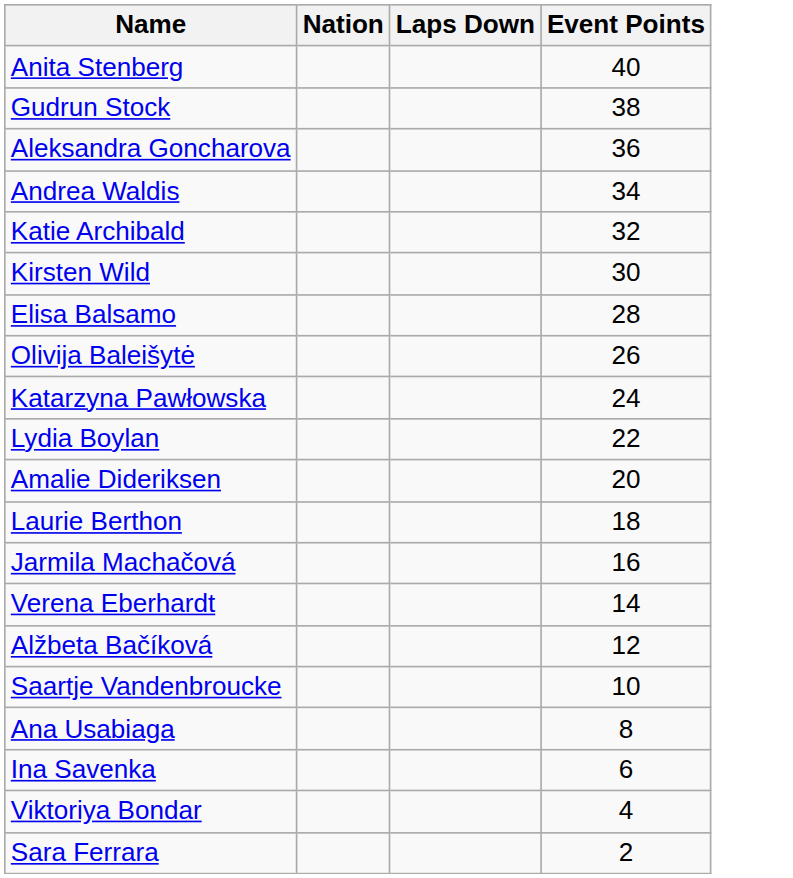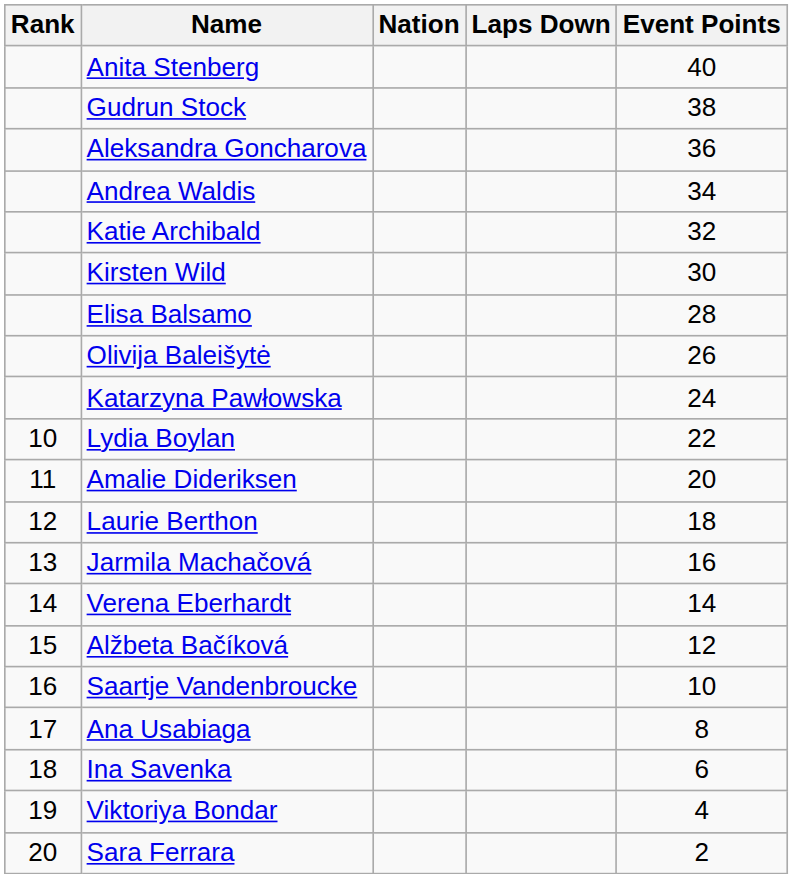+ column: Rank | 10 | 11 | 12 | 13 | 14 | 15 | 16 | 17 | 18 | 19 | 20
